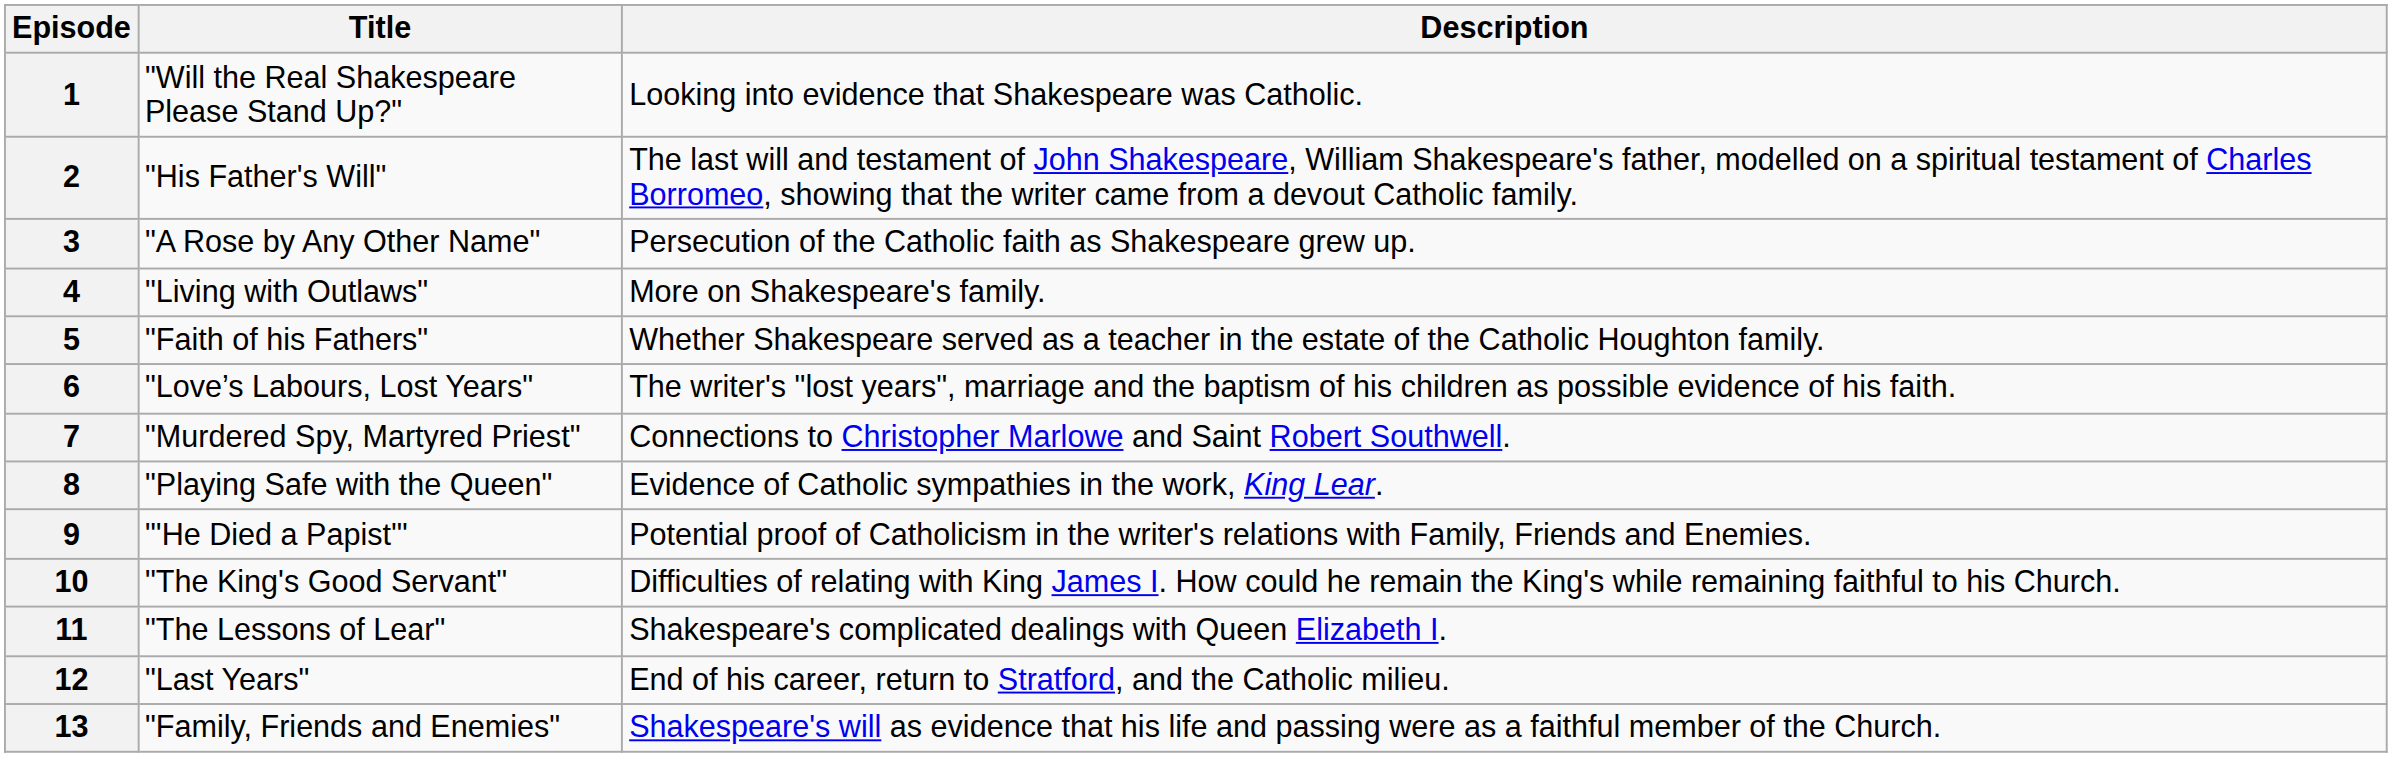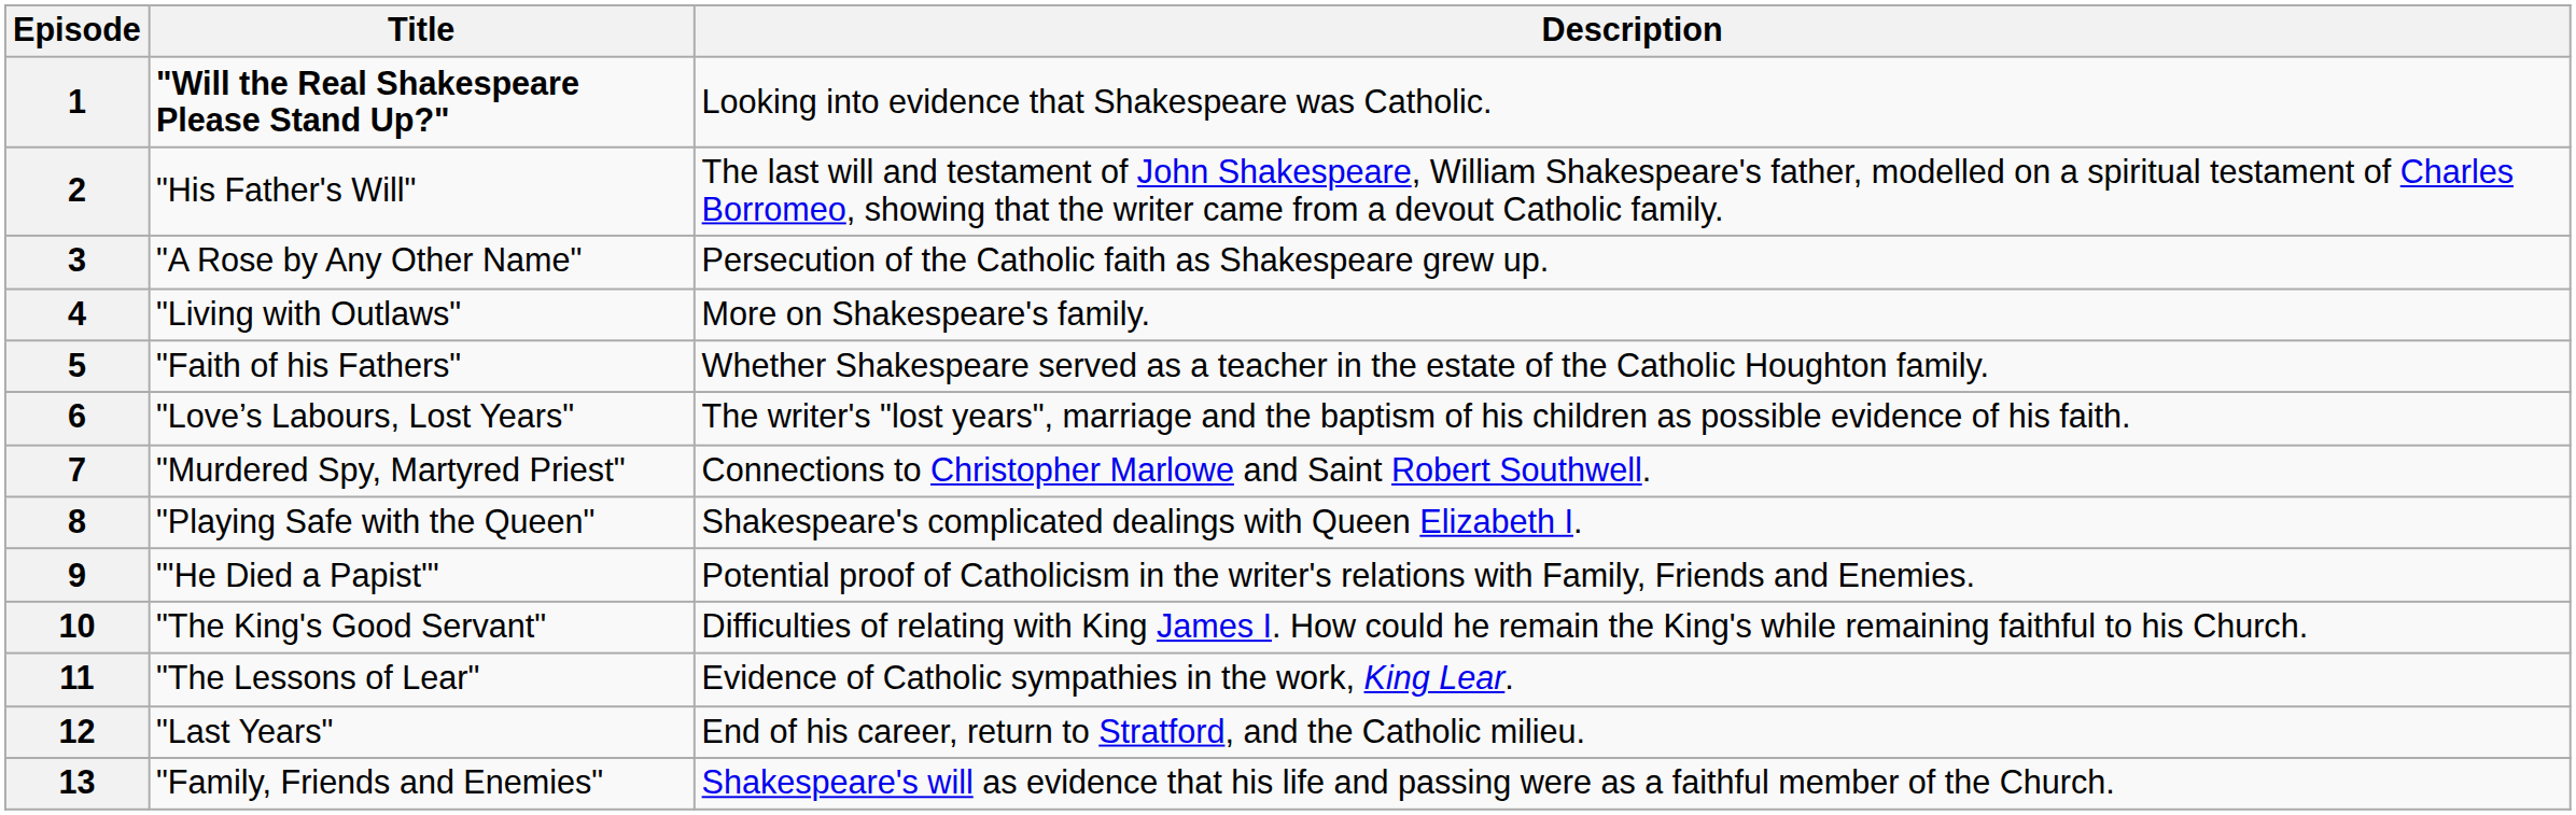1 | Title: normal -> bold
8 | Description: Evidence of Catholic sympathies in the work, King Lear. -> Shakespeare's complicated dealings with Queen Elizabeth I.
11 | Description: Shakespeare's complicated dealings with Queen Elizabeth I. -> Evidence of Catholic sympathies in the work, King Lear.
